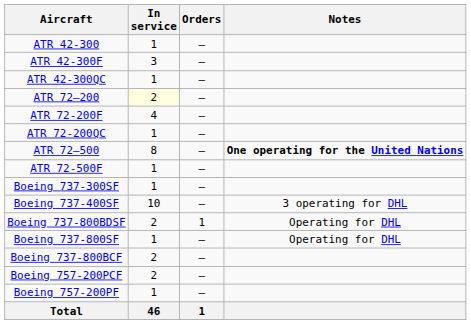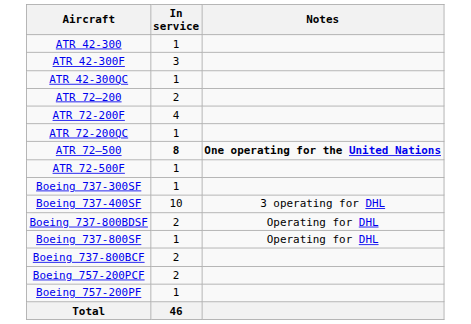- column: Orders | — | — | — | — | — | — | — | — | — | — | 1 | — | — | — | — | 1
ATR 72–200 | In service: lightyellow background -> no background
ATR 72–500 | In service: normal -> bold
